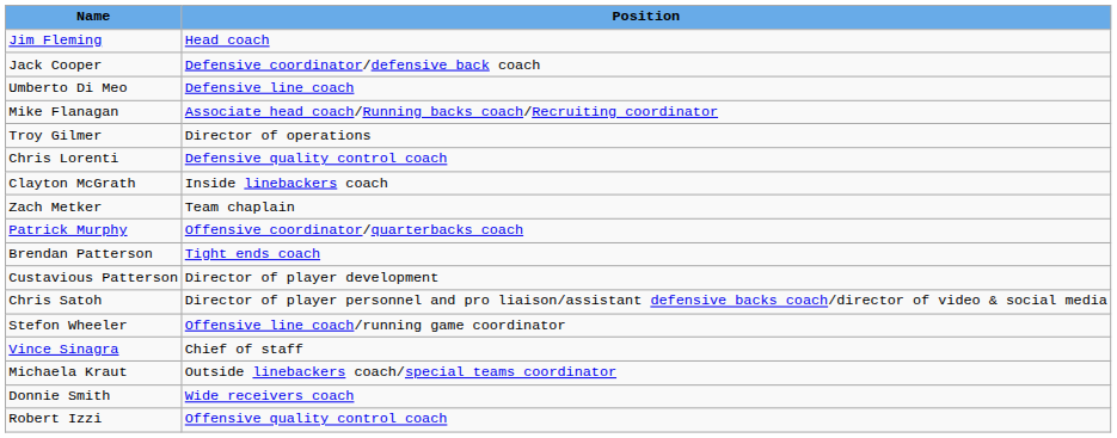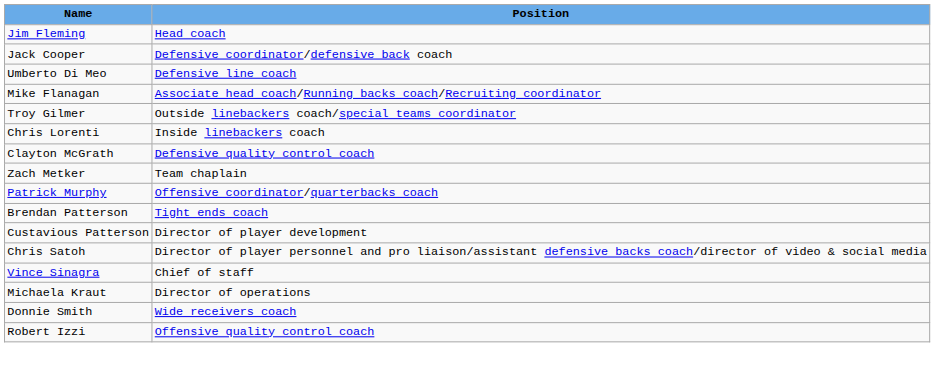Troy Gilmer | Position: Director of operations -> Outside linebackers coach/special teams coordinator
Chris Lorenti | Position: Defensive quality control coach -> Inside linebackers coach
Clayton McGrath | Position: Inside linebackers coach -> Defensive quality control coach
- row: Stefon Wheeler | Offensive line coach/running game coordinator
Michaela Kraut | Position: Outside linebackers coach/special teams coordinator -> Director of operations
